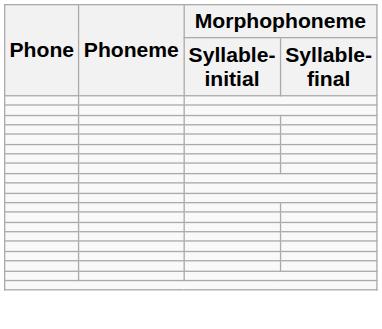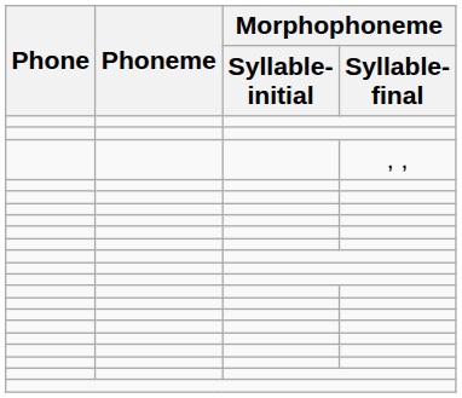+ row: , ,
